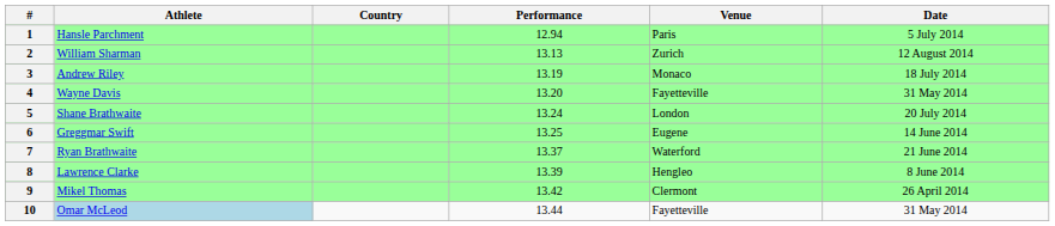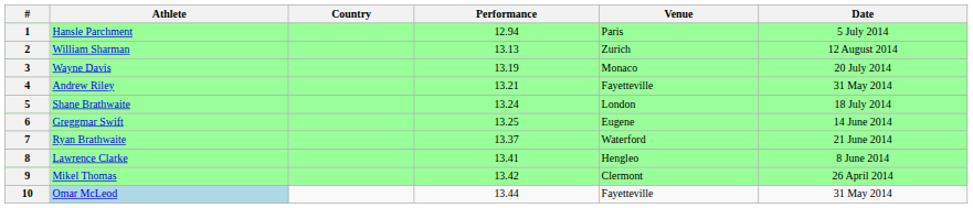3 | Athlete: Andrew Riley -> Wayne Davis
3 | Date: 18 July 2014 -> 20 July 2014
4 | Athlete: Wayne Davis -> Andrew Riley
4 | Performance: 13.20 -> 13.21
5 | Date: 20 July 2014 -> 18 July 2014
8 | Performance: 13.39 -> 13.41
